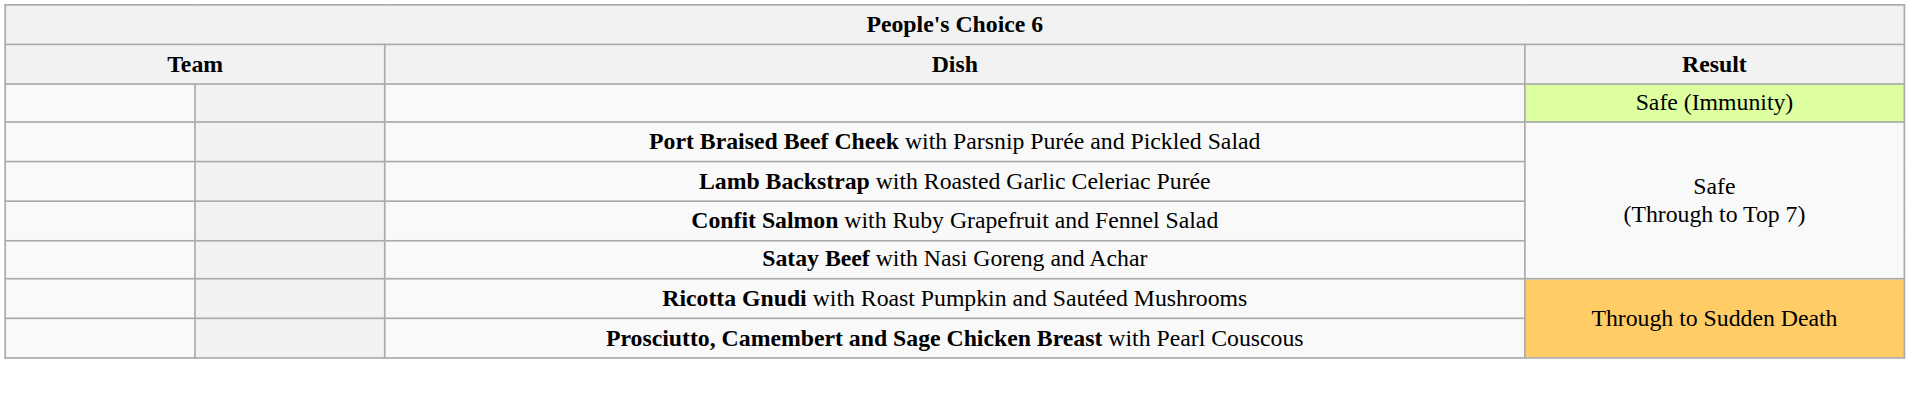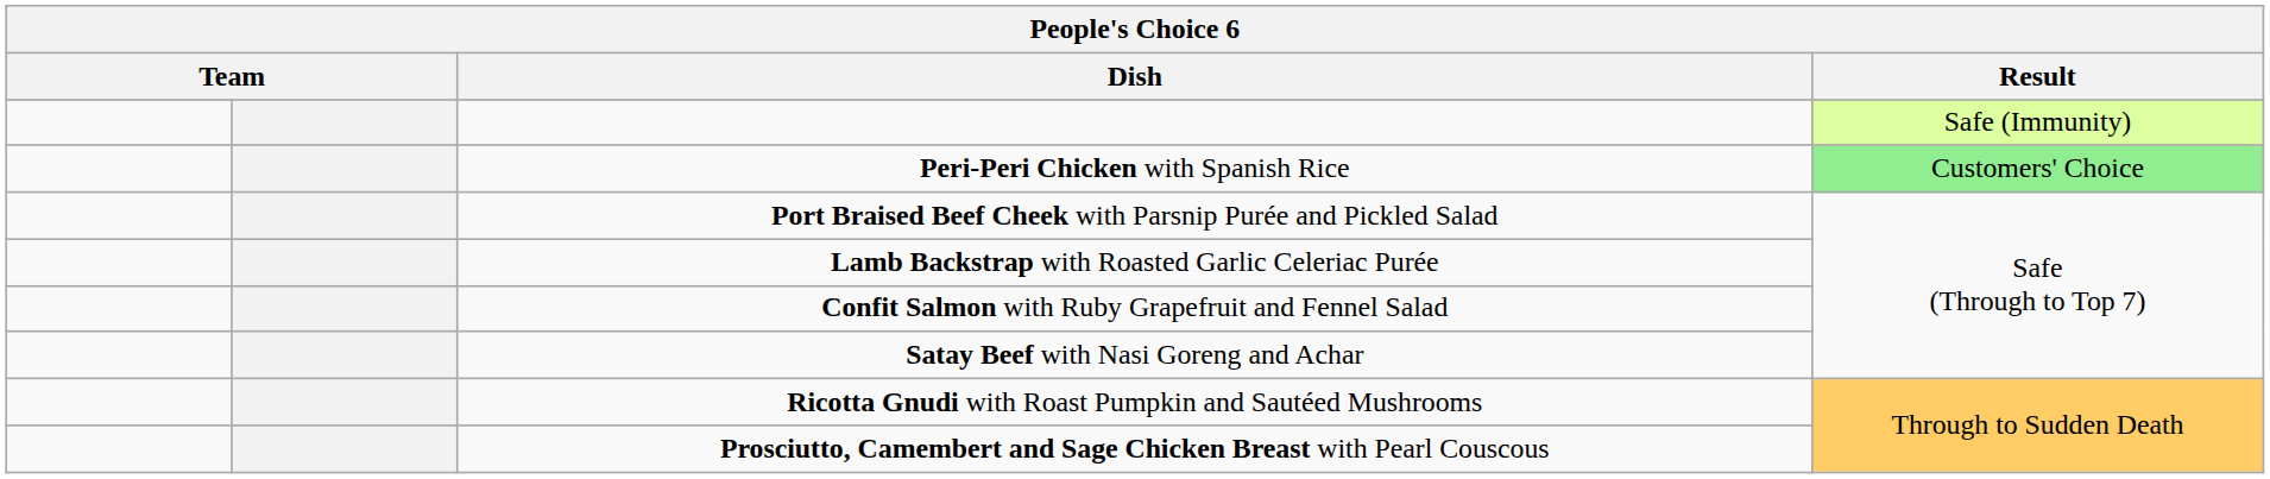+ row: Peri-Peri Chicken with Spanish Rice | Customers' Choice
